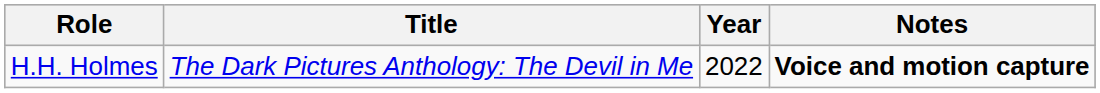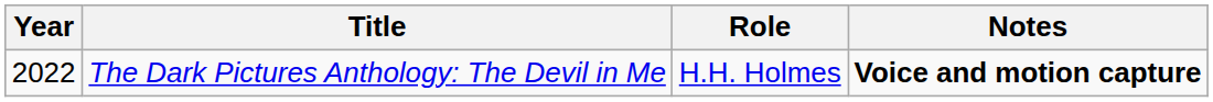columns swapped: Year <-> Role
